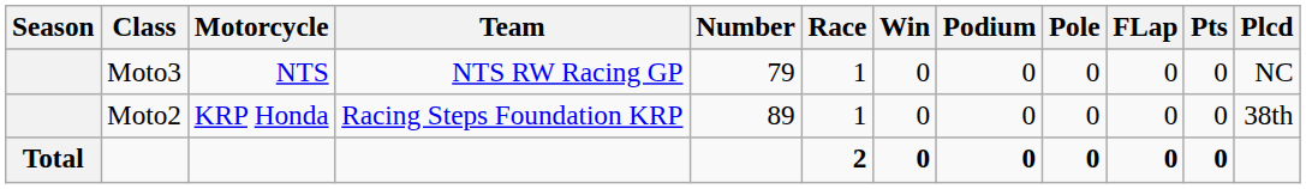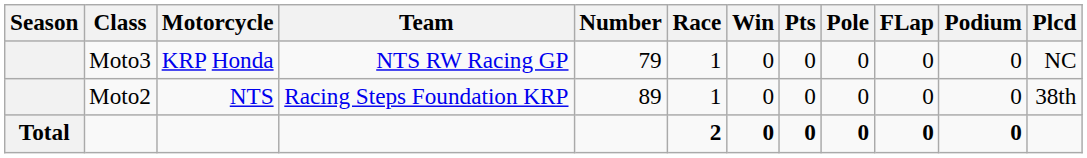columns swapped: Podium <-> Pts
Moto3 | Motorcycle: NTS -> KRP Honda
Moto2 | Motorcycle: KRP Honda -> NTS
